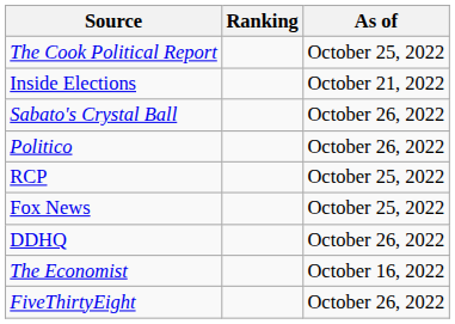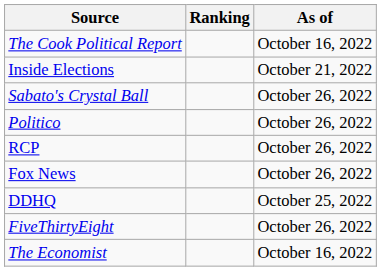The Cook Political Report | As of: October 25, 2022 -> October 16, 2022
RCP | As of: October 25, 2022 -> October 26, 2022
Fox News | As of: October 25, 2022 -> October 26, 2022
DDHQ | As of: October 26, 2022 -> October 25, 2022
rows swapped: FiveThirtyEight <-> The Economist
